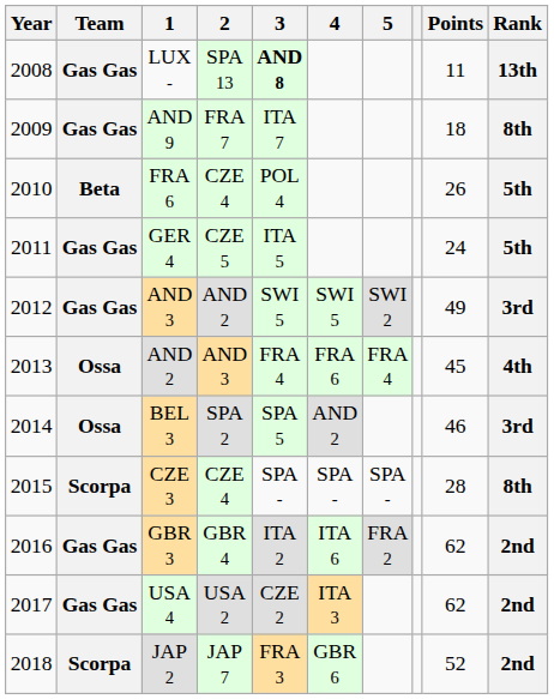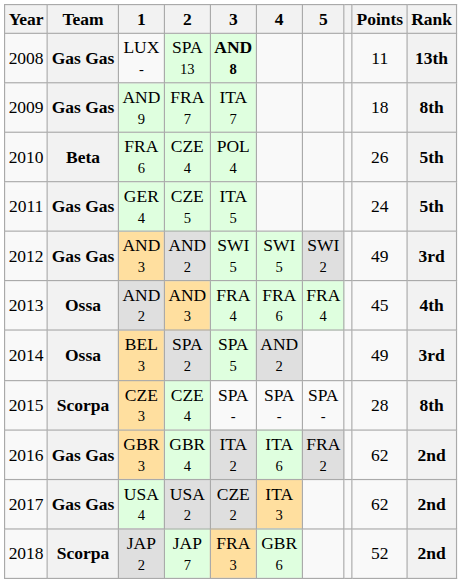BEL 3 | Points: 46 -> 49
